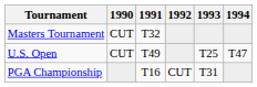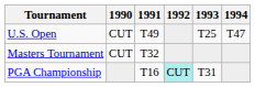rows swapped: Masters Tournament <-> U.S. Open
PGA Championship | 1992: no background -> paleturquoise background
